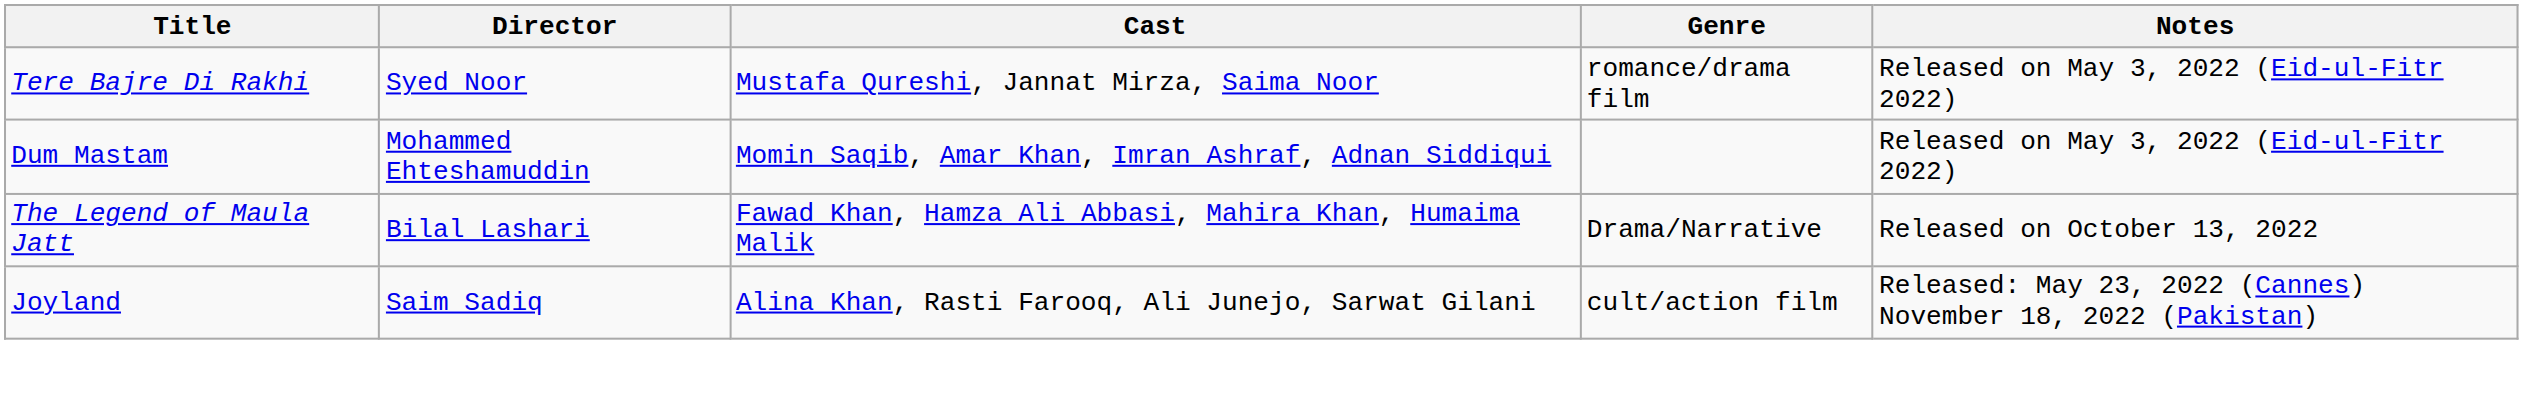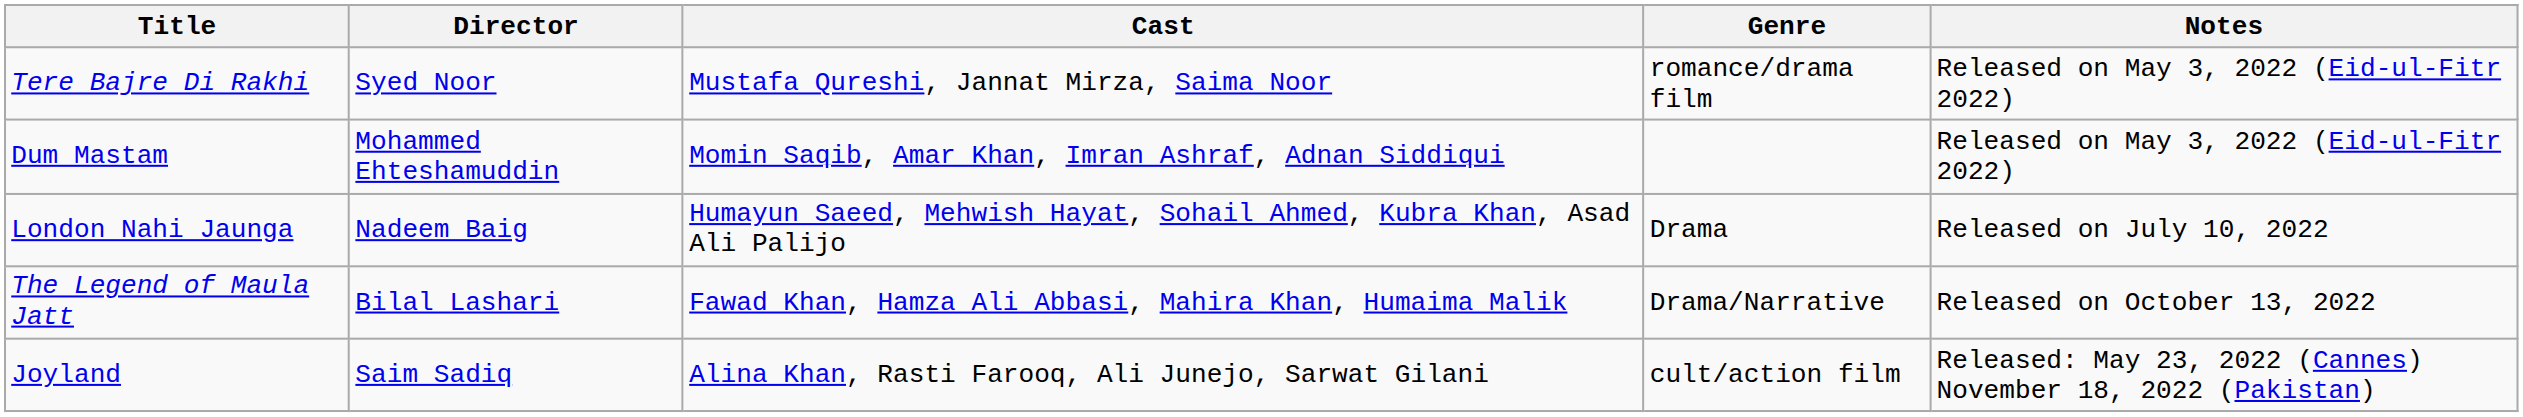+ row: London Nahi Jaunga | Nadeem Baig | Humayun Saeed, Mehwish Hayat, Sohail Ahmed, Kubra Khan, Asad Ali Palijo | Drama | Released on July 10, 2022
